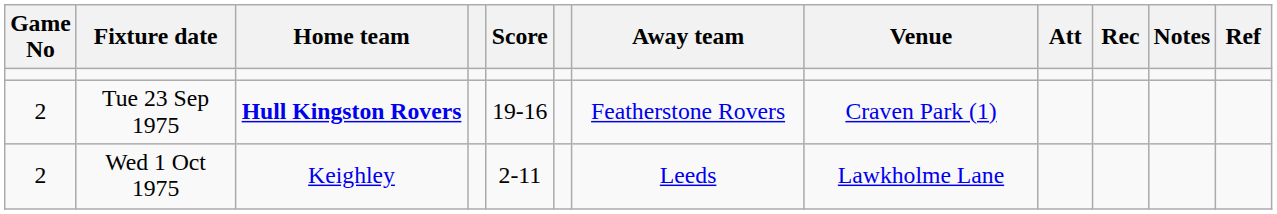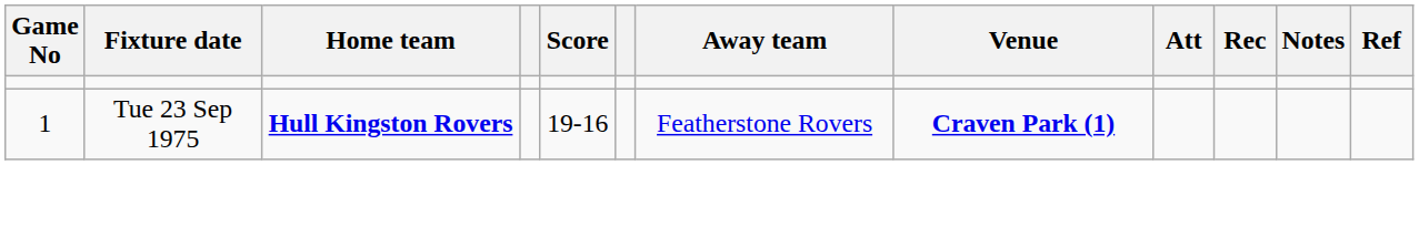Tue 23 Sep 1975 | Game No: 2 -> 1
Tue 23 Sep 1975 | Venue: normal -> bold
- row: 2 | Wed 1 Oct 1975 | Keighley | 2-11 | Leeds | Lawkholme Lane
